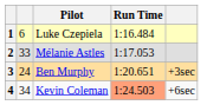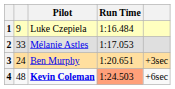1 | column 2: 6 -> 9
4 | column 2: 34 -> 48
4 | Pilot: normal -> bold
